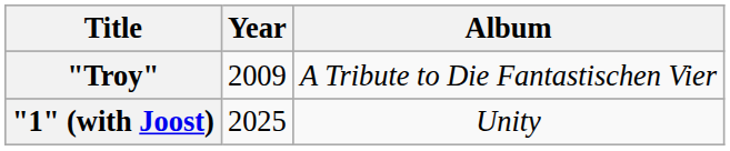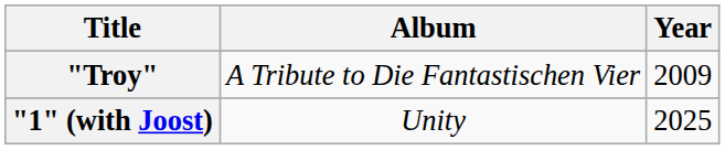columns swapped: Year <-> Album
